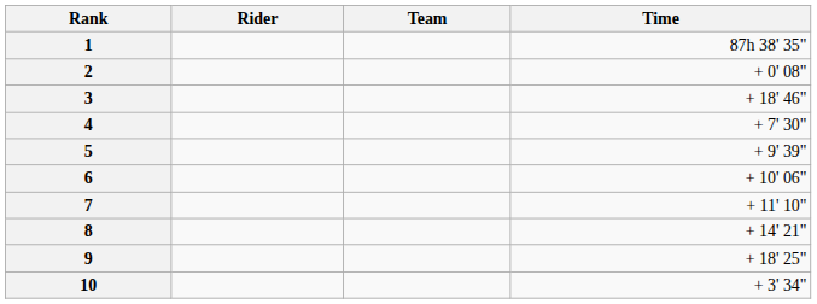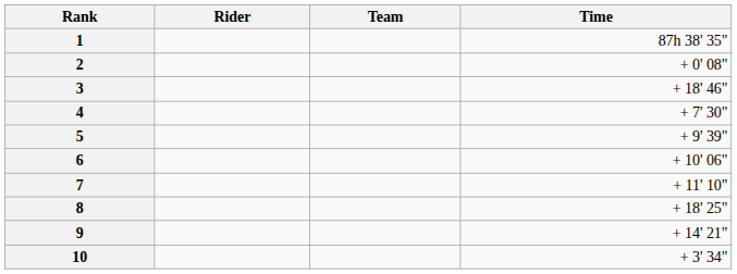8 | Time: + 14' 21" -> + 18' 25"
9 | Time: + 18' 25" -> + 14' 21"
